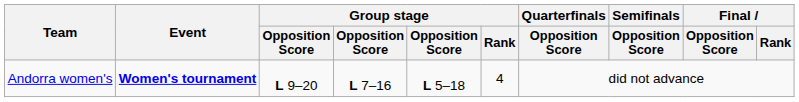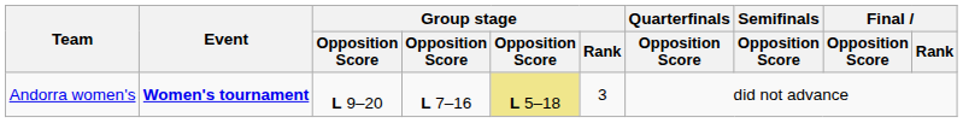Andorra women's | column 5: no background -> khaki background
Andorra women's | Group stage / Rank: 4 -> 3
